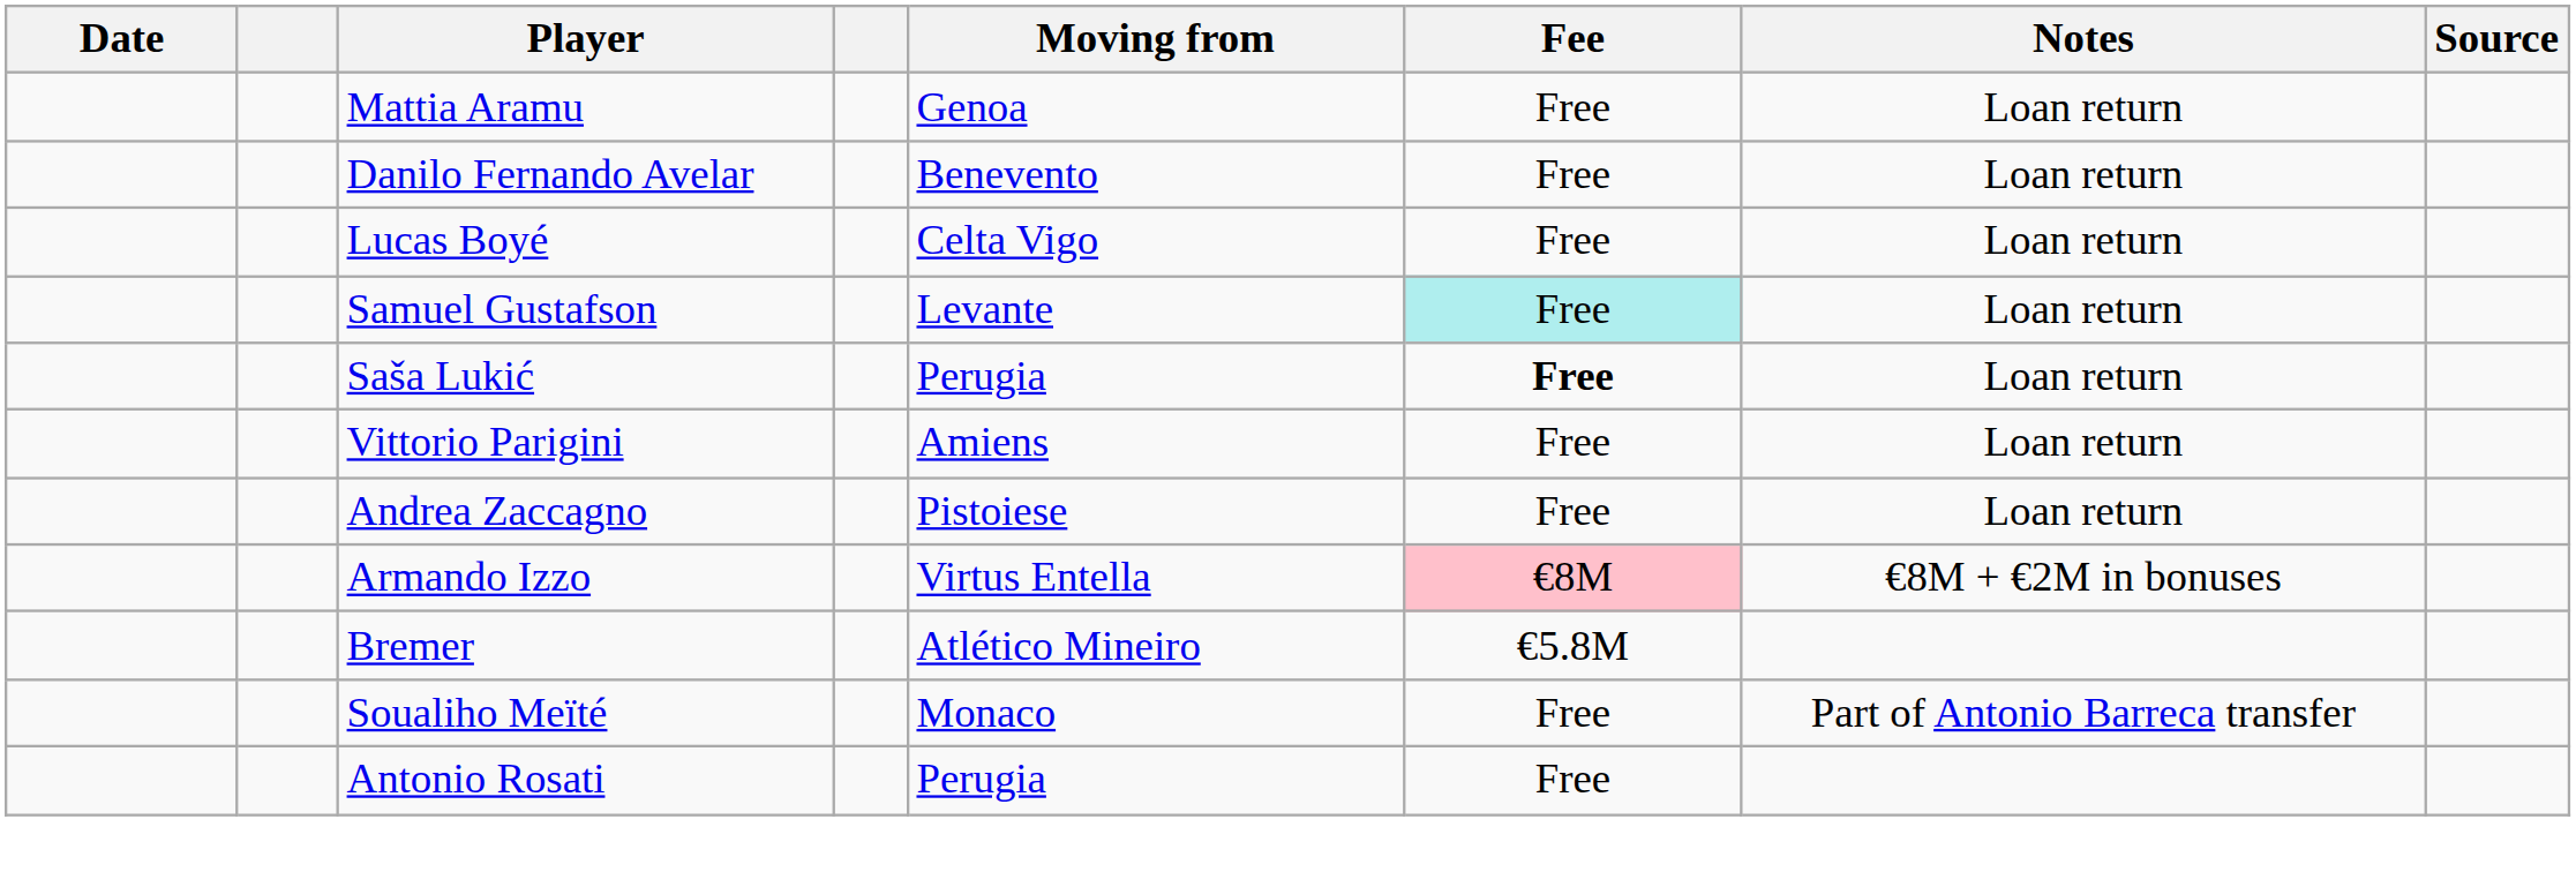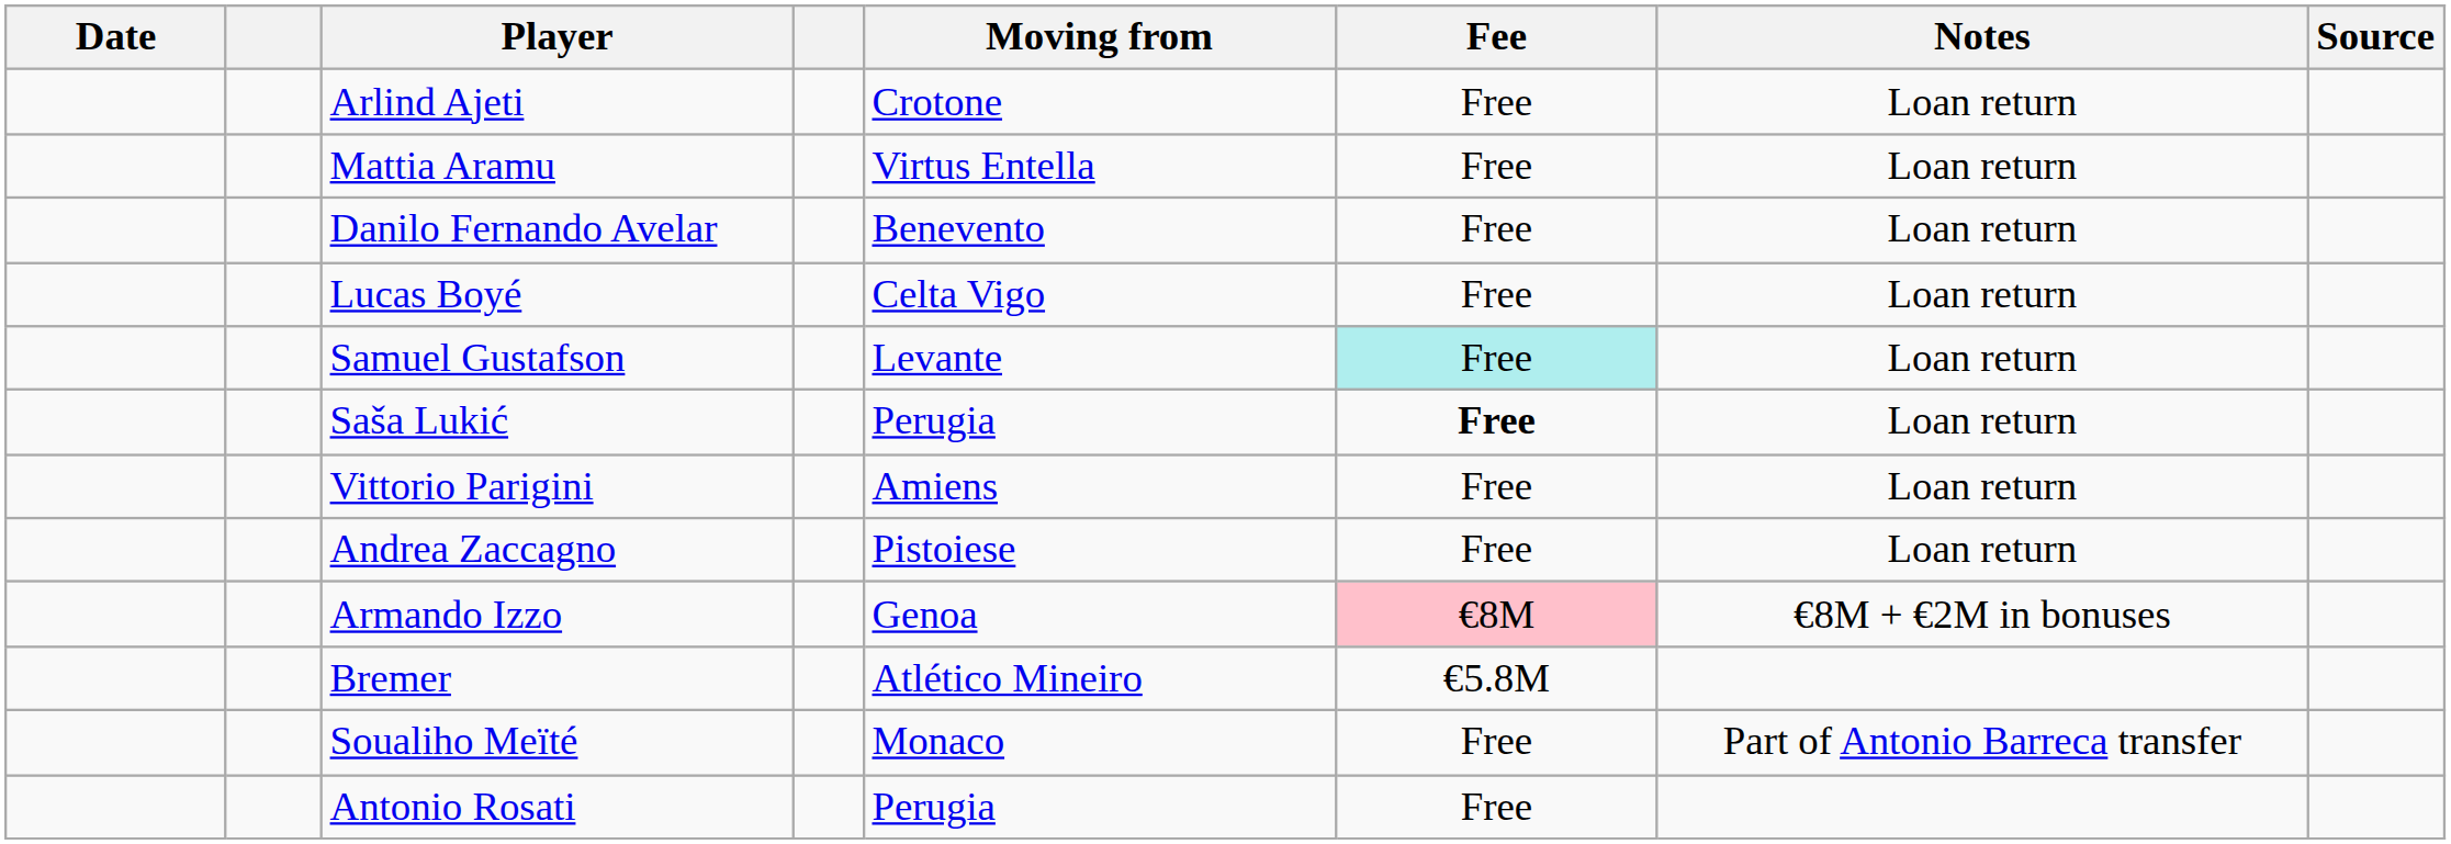+ row: Arlind Ajeti | Crotone | Free | Loan return
Mattia Aramu | Moving from: Genoa -> Virtus Entella
Armando Izzo | Moving from: Virtus Entella -> Genoa
